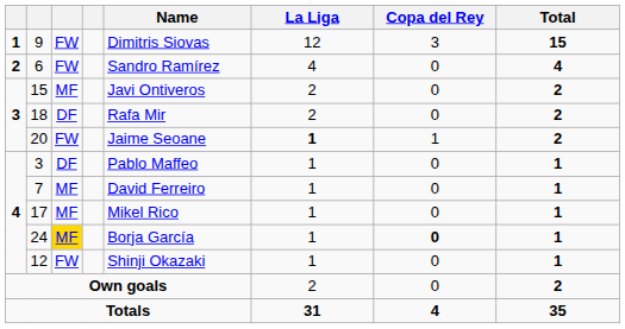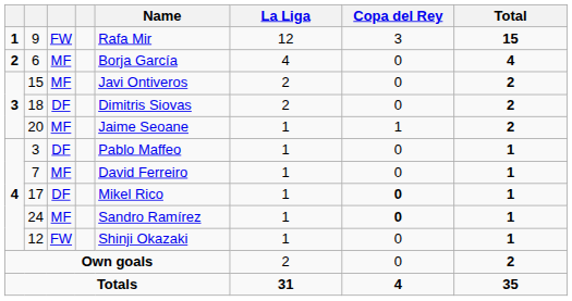9 | Name: Dimitris Siovas -> Rafa Mir
6 | column 3: FW -> MF
6 | Name: Sandro Ramírez -> Borja García
18 | Name: Rafa Mir -> Dimitris Siovas
20 | column 3: FW -> MF
20 | La Liga: bold -> normal
17 | column 3: MF -> DF
17 | Copa del Rey: normal -> bold
24 | column 3: gold background -> no background
24 | Name: Borja García -> Sandro Ramírez
